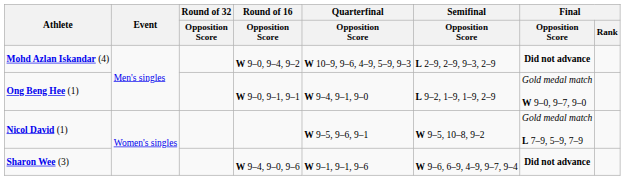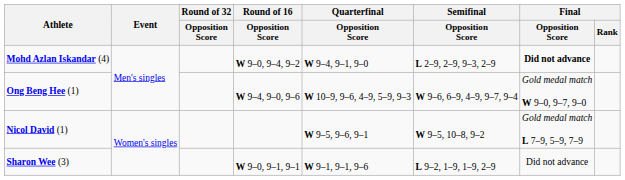Mohd Azlan Iskandar (4) | Quarterfinal / Opposition Score: W 10–9, 9–6, 4–9, 5–9, 9–3 -> W 9–4, 9–1, 9–0
Ong Beng Hee (1) | Round of 16 / Opposition Score: W 9–0, 9–1, 9–1 -> W 9–4, 9–0, 9–6
Ong Beng Hee (1) | Quarterfinal / Opposition Score: W 9–4, 9–1, 9–0 -> W 10–9, 9–6, 4–9, 5–9, 9–3
Ong Beng Hee (1) | Semifinal / Opposition Score: L 9–2, 1–9, 1–9, 2–9 -> W 9–6, 6–9, 4–9, 9–7, 9–4
Sharon Wee (3) | Round of 16 / Opposition Score: W 9–4, 9–0, 9–6 -> W 9–0, 9–1, 9–1
Sharon Wee (3) | Semifinal / Opposition Score: W 9–6, 6–9, 4–9, 9–7, 9–4 -> L 9–2, 1–9, 1–9, 2–9
Sharon Wee (3) | Final / Opposition Score: bold -> normal
